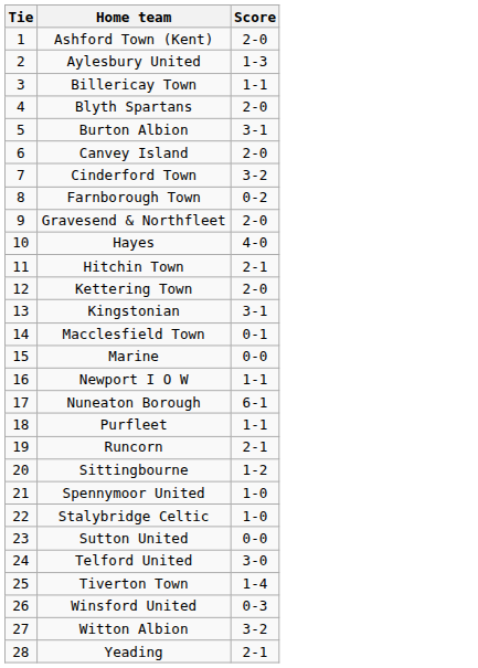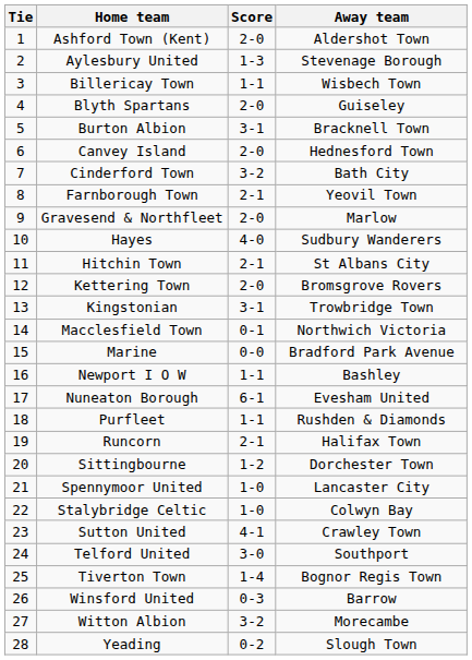+ column: Away team | Aldershot Town | Stevenage Borough | Wisbech Town | Guiseley | Bracknell Town | Hednesford Town | Bath City | Yeovil Town | Marlow | Sudbury Wanderers | St Albans City | Bromsgrove Rovers | Trowbridge Town | Northwich Victoria | Bradford Park Avenue | Bashley | Evesham United | Rushden & Diamonds | Halifax Town | Dorchester Town | Lancaster City | Colwyn Bay | Crawley Town | Southport | Bognor Regis Town | Barrow | Morecambe | Slough Town
Farnborough Town | Score: 0-2 -> 2-1
Sutton United | Score: 0-0 -> 4-1
Yeading | Score: 2-1 -> 0-2
